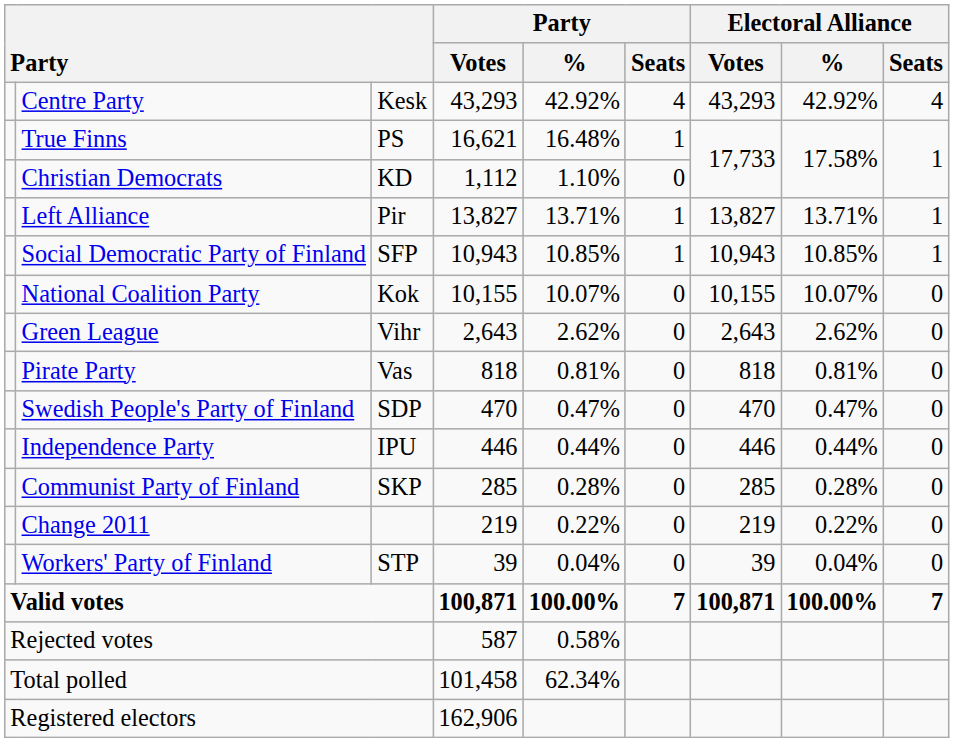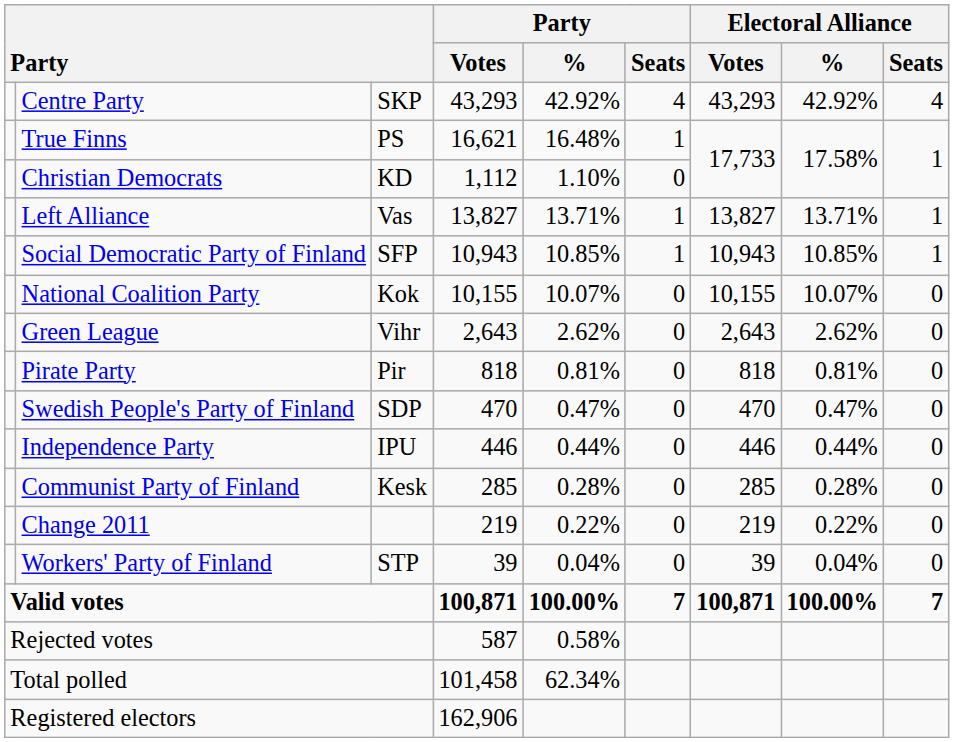Centre Party | column 3: Kesk -> SKP
Left Alliance | column 3: Pir -> Vas
Pirate Party | column 3: Vas -> Pir
Communist Party of Finland | column 3: SKP -> Kesk
